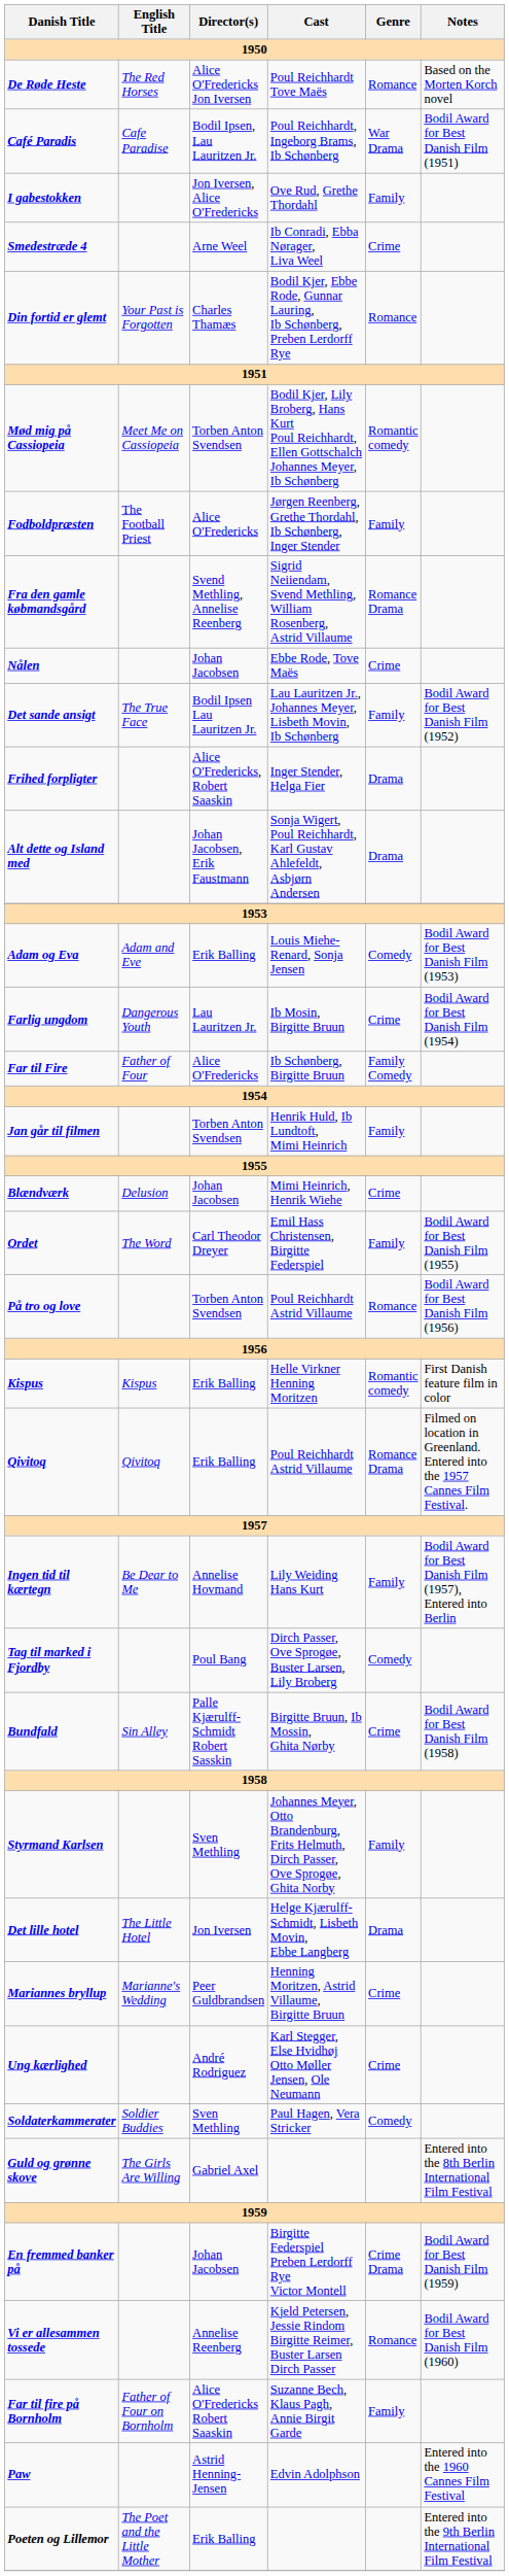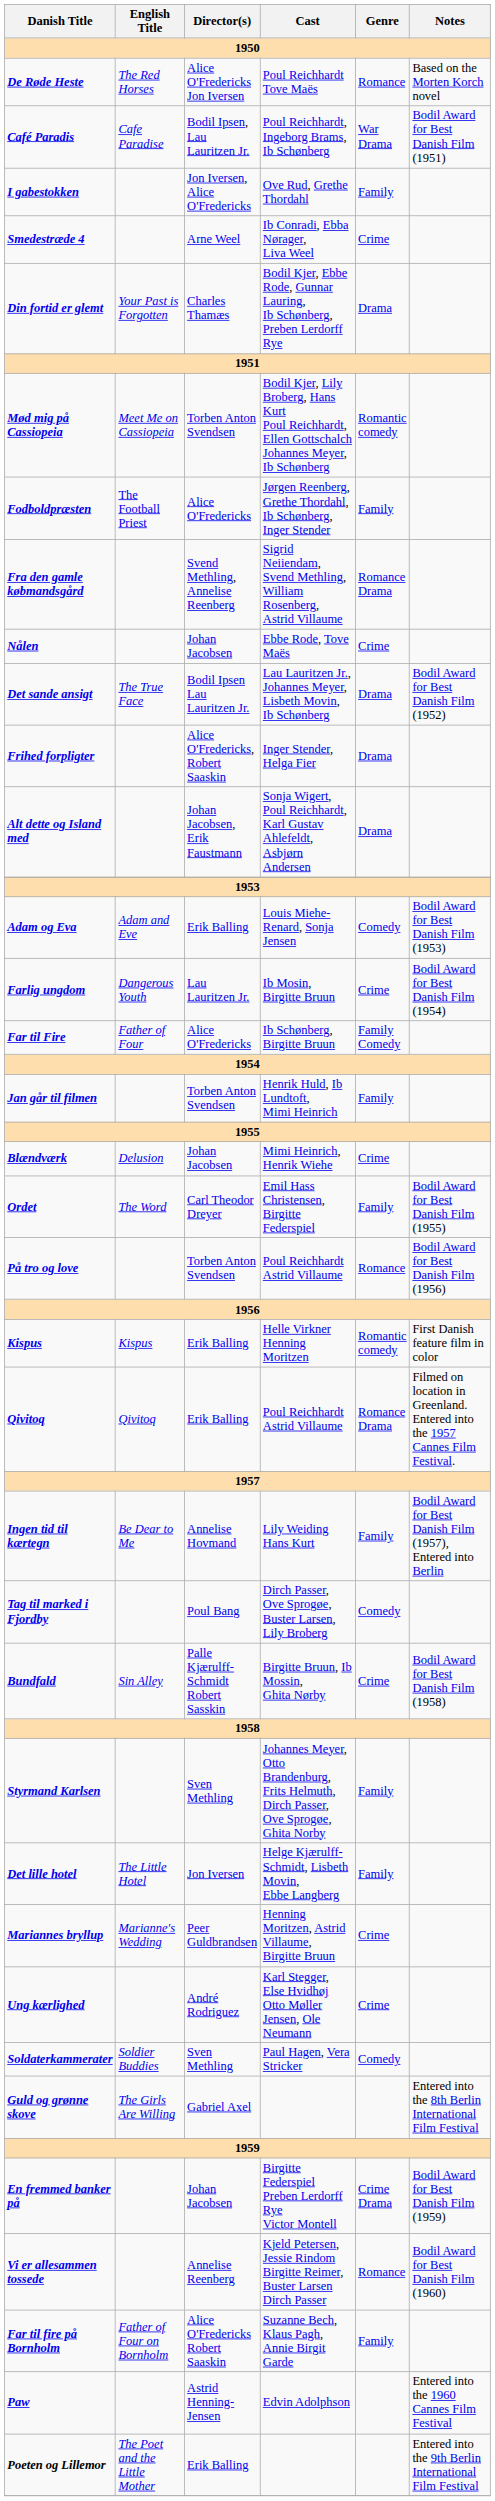Din fortid er glemt | Genre: Romance -> Drama
Det sande ansigt | Genre: Family -> Drama
Det lille hotel | Genre: Drama -> Family
